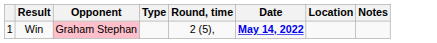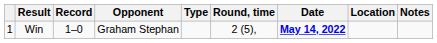+ column: Record | 1–0
Win | Opponent: pink background -> no background
